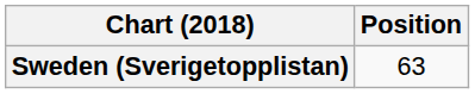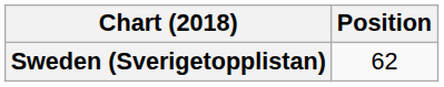Sweden (Sverigetopplistan) | Position: 63 -> 62
